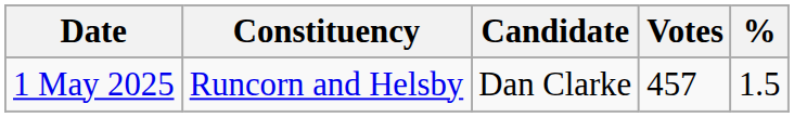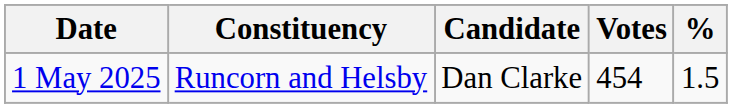1 May 2025 | Votes: 457 -> 454
